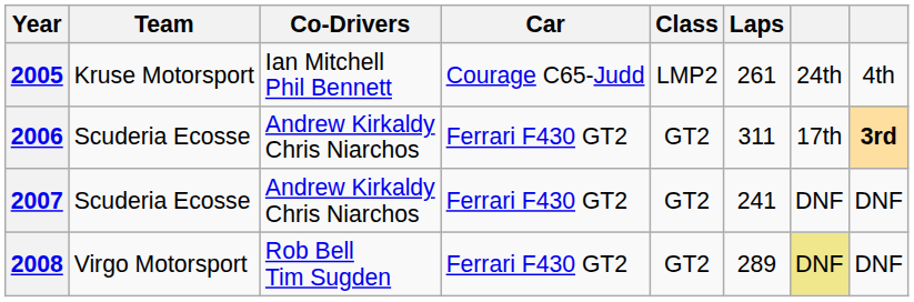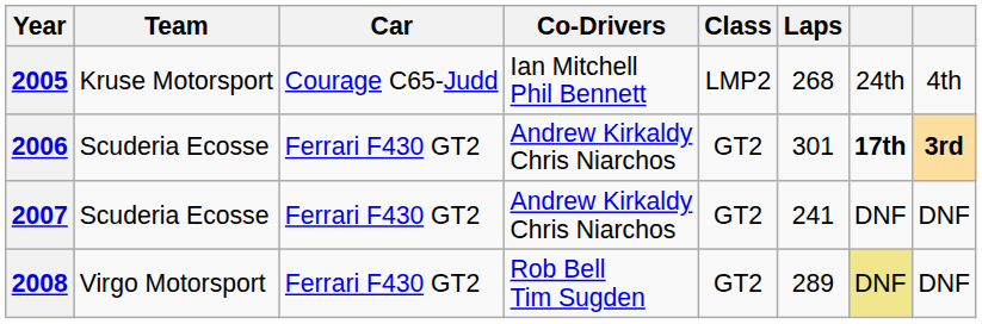columns swapped: Co-Drivers <-> Car
2005 | Laps: 261 -> 268
2006 | Laps: 311 -> 301
2006 | column 7: normal -> bold
